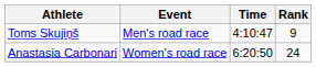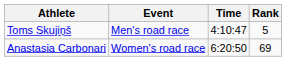Toms Skujiņš | Rank: 9 -> 5
Anastasia Carbonari | Rank: 24 -> 69
